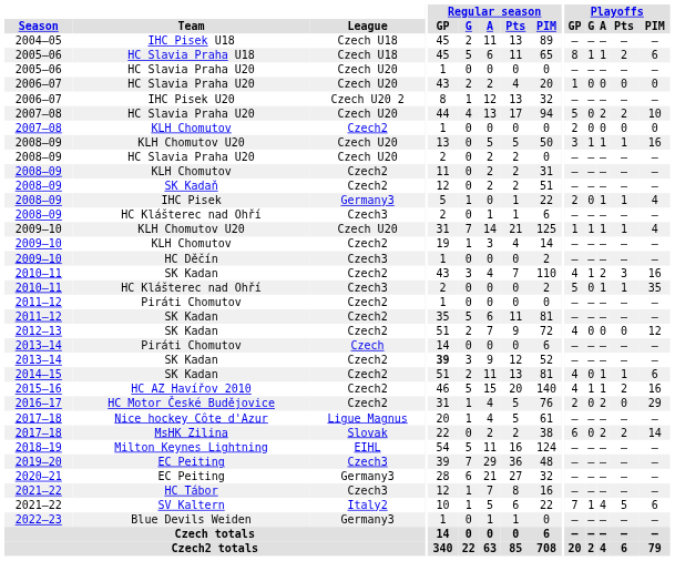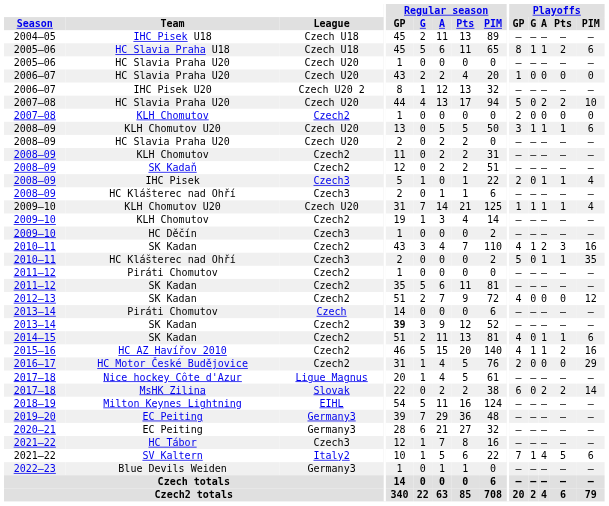2008–09 / KLH Chomutov U20 | Playoffs / PIM: 16 -> 6
IHC Pisek | League: Germany3 -> Czech3
HC Motor České Budějovice | Playoffs / A: 2 -> 0
2019–20 / EC Peiting | League: Czech3 -> Germany3
